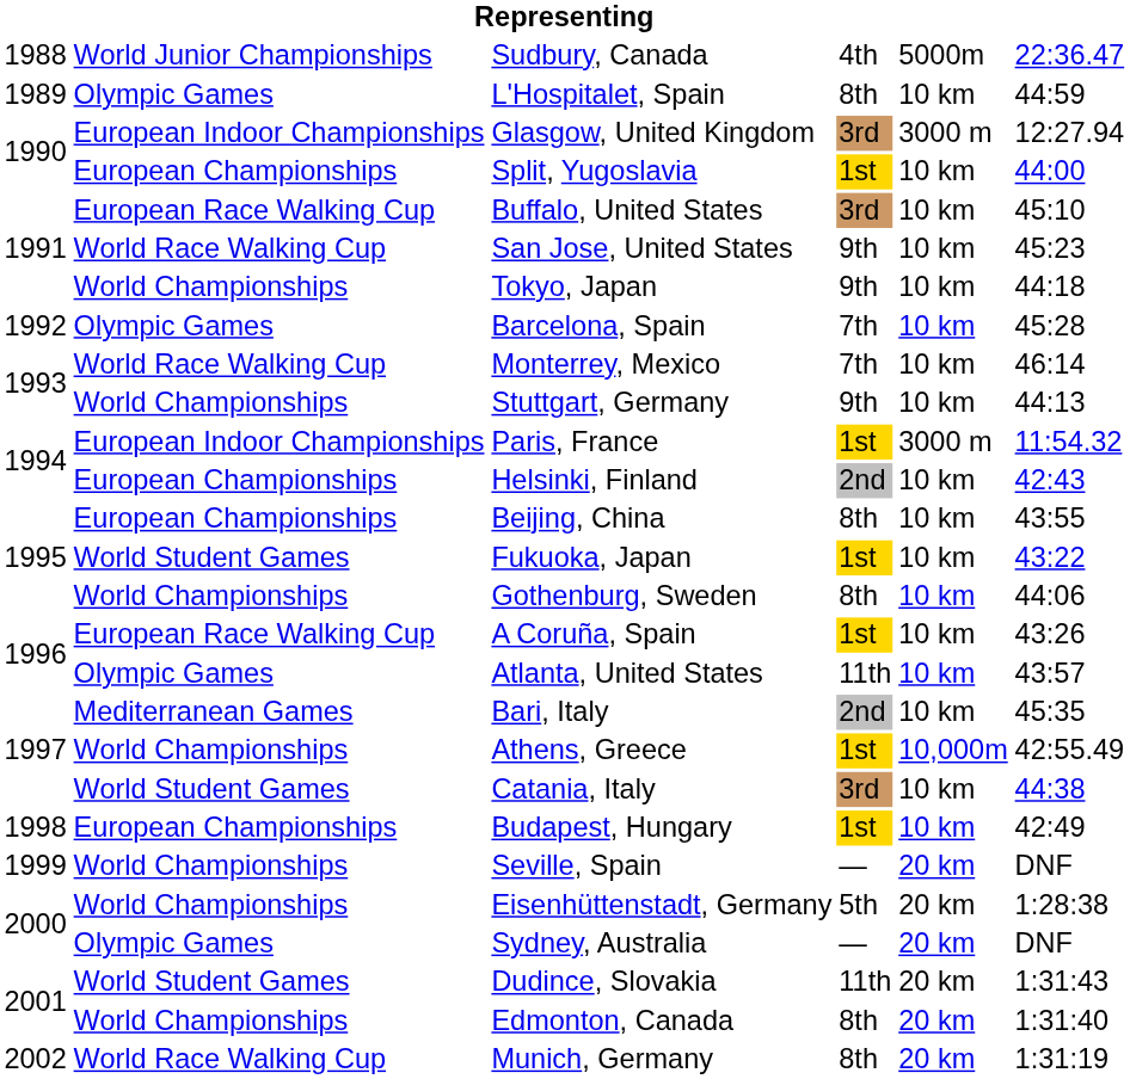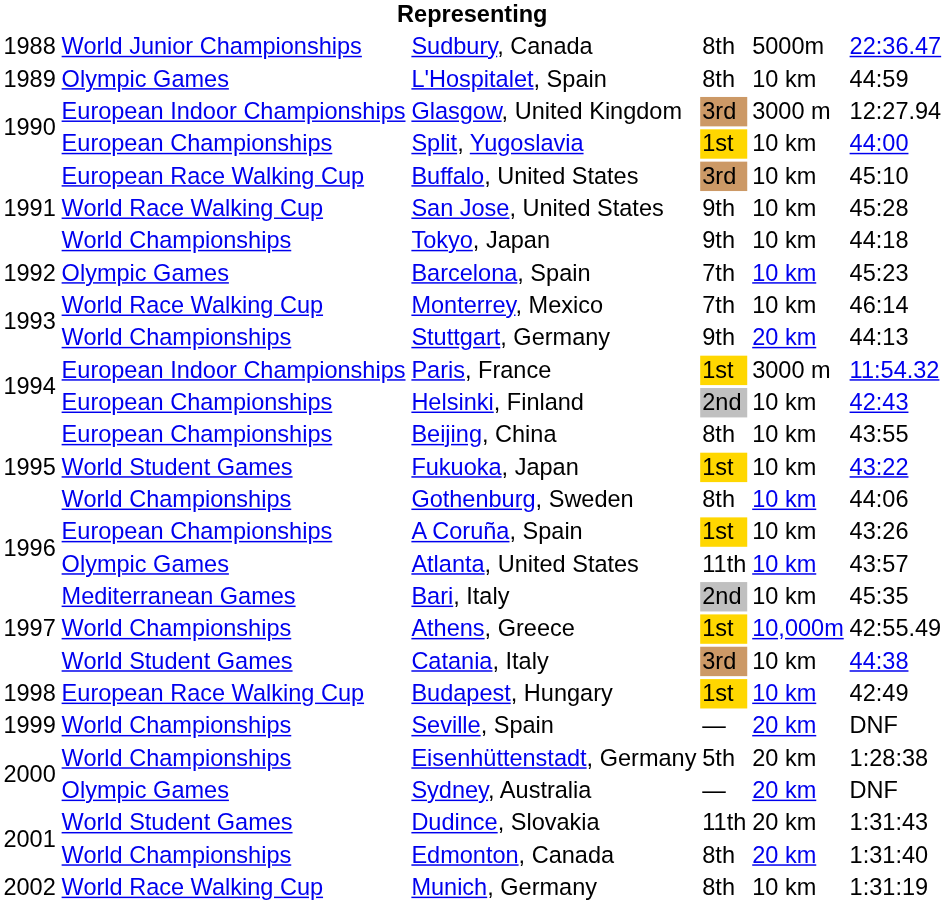Sudbury, Canada | column 4: 4th -> 8th
San Jose, United States | column 6: 45:23 -> 45:28
Barcelona, Spain | column 6: 45:28 -> 45:23
Stuttgart, Germany | column 5: 10 km -> 20 km
A Coruña, Spain | column 2: European Race Walking Cup -> European Championships
Budapest, Hungary | column 2: European Championships -> European Race Walking Cup
Munich, Germany | column 5: 20 km -> 10 km
